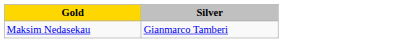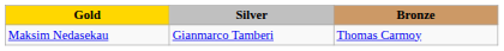+ column: Bronze | Thomas Carmoy
